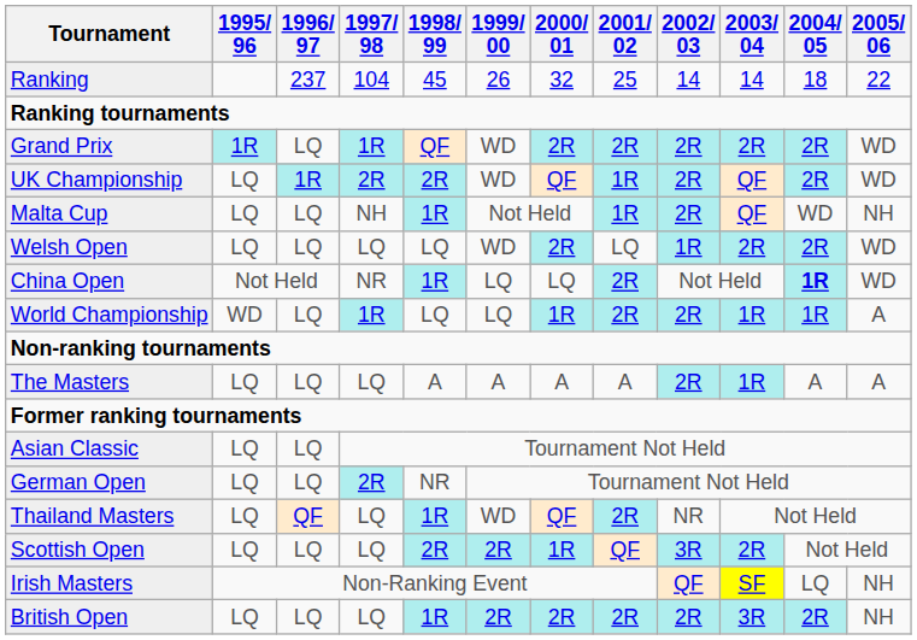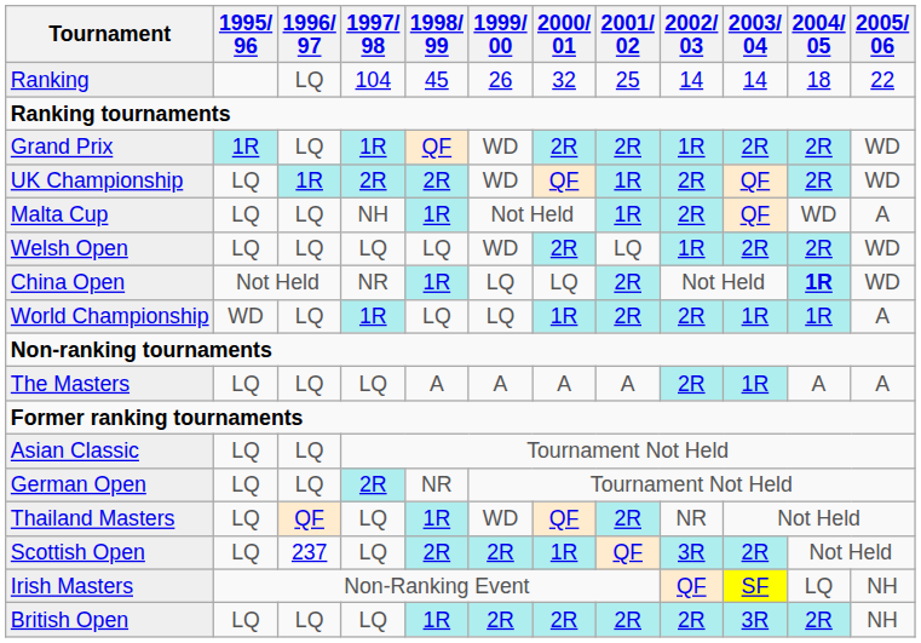Ranking | 1996/ 97: 237 -> LQ
Grand Prix | 2002/ 03: 2R -> 1R
Malta Cup | 2005/ 06: NH -> A
Scottish Open | 1996/ 97: LQ -> 237
